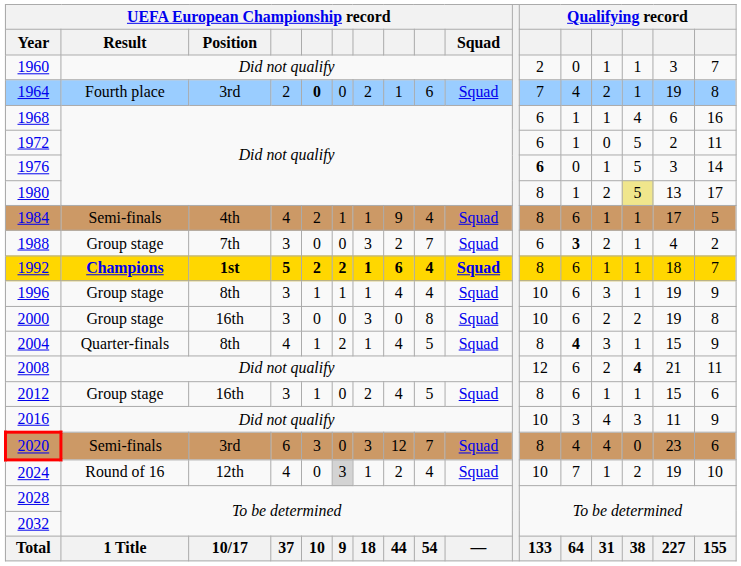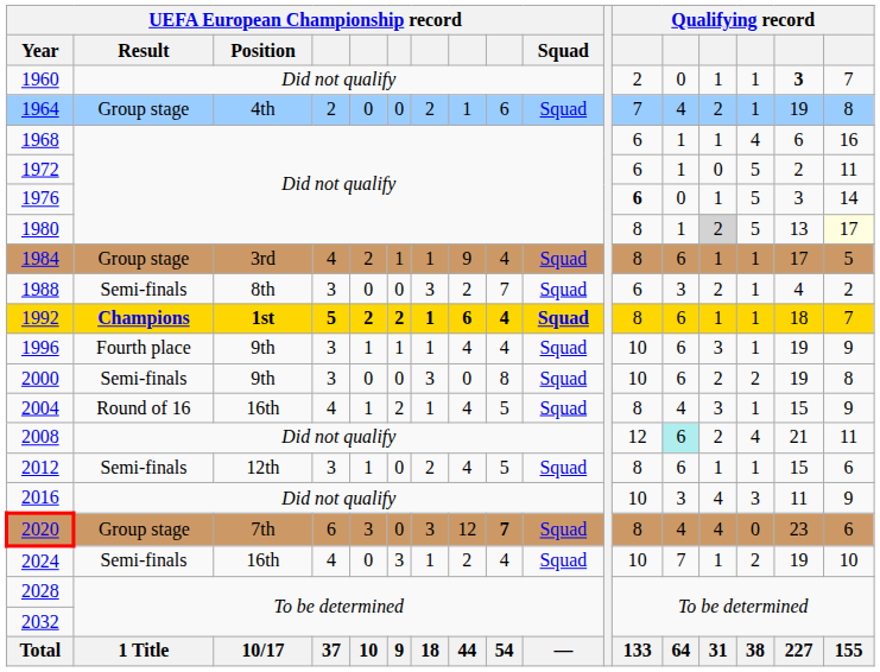1960 | column 16: normal -> bold
1964 | UEFA European Championship record / Result: Fourth place -> Group stage
1964 | UEFA European Championship record / Position: 3rd -> 4th
1964 | column 5: bold -> normal
1980 | column 14: no background -> lightgrey background
1980 | column 15: khaki background -> no background
1980 | column 17: no background -> lightyellow background
1984 | UEFA European Championship record / Result: Semi-finals -> Group stage
1984 | UEFA European Championship record / Position: 4th -> 3rd
1988 | UEFA European Championship record / Result: Group stage -> Semi-finals
1988 | UEFA European Championship record / Position: 7th -> 8th
1988 | column 13: bold -> normal
1996 | UEFA European Championship record / Result: Group stage -> Fourth place
1996 | UEFA European Championship record / Position: 8th -> 9th
2000 | UEFA European Championship record / Result: Group stage -> Semi-finals
2000 | UEFA European Championship record / Position: 16th -> 9th
2004 | UEFA European Championship record / Result: Quarter-finals -> Round of 16
2004 | UEFA European Championship record / Position: 8th -> 16th
2004 | column 13: bold -> normal
2008 | column 13: no background -> paleturquoise background
2008 | column 15: bold -> normal
2012 | UEFA European Championship record / Result: Group stage -> Semi-finals
2012 | UEFA European Championship record / Position: 16th -> 12th
2020 | UEFA European Championship record / Result: Semi-finals -> Group stage
2020 | UEFA European Championship record / Position: 3rd -> 7th
2020 | column 9: normal -> bold
2024 | UEFA European Championship record / Result: Round of 16 -> Semi-finals
2024 | UEFA European Championship record / Position: 12th -> 16th
2024 | column 6: lightgrey background -> no background
